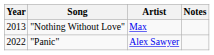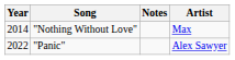columns swapped: Artist <-> Notes
"Nothing Without Love" | Year: 2013 -> 2014
